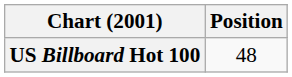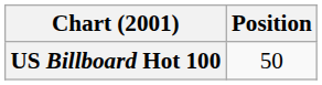US Billboard Hot 100 | Position: 48 -> 50
